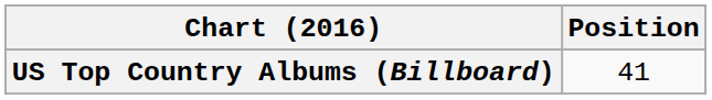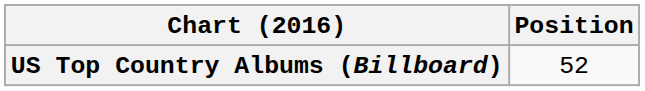US Top Country Albums (Billboard) | Position: 41 -> 52
